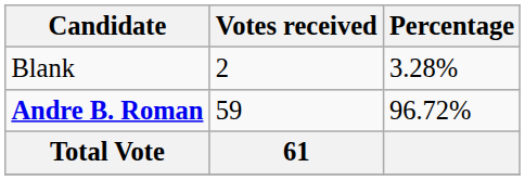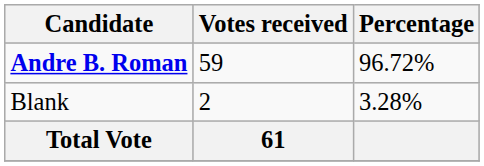rows swapped: Andre B. Roman <-> Blank
